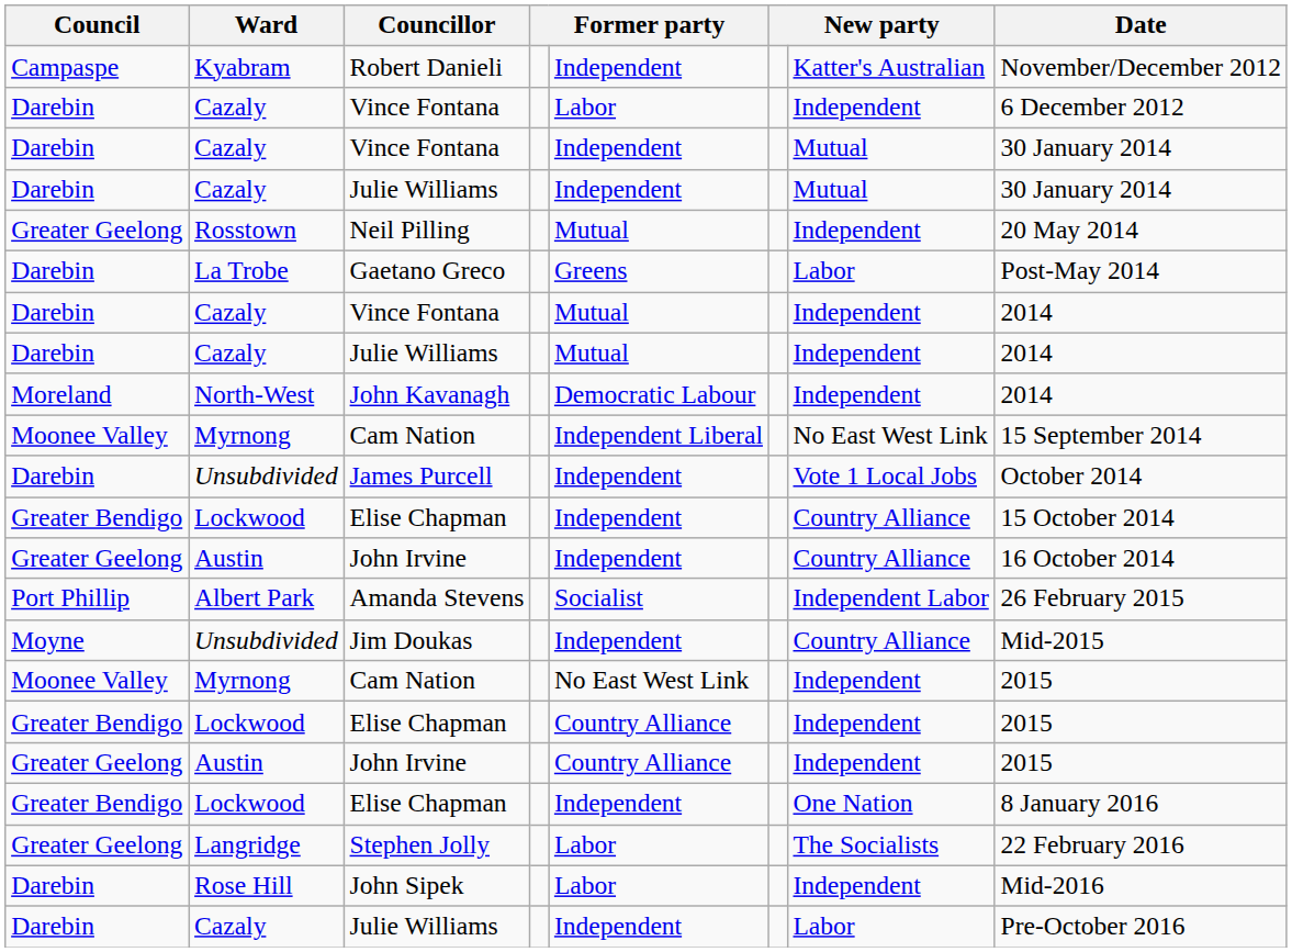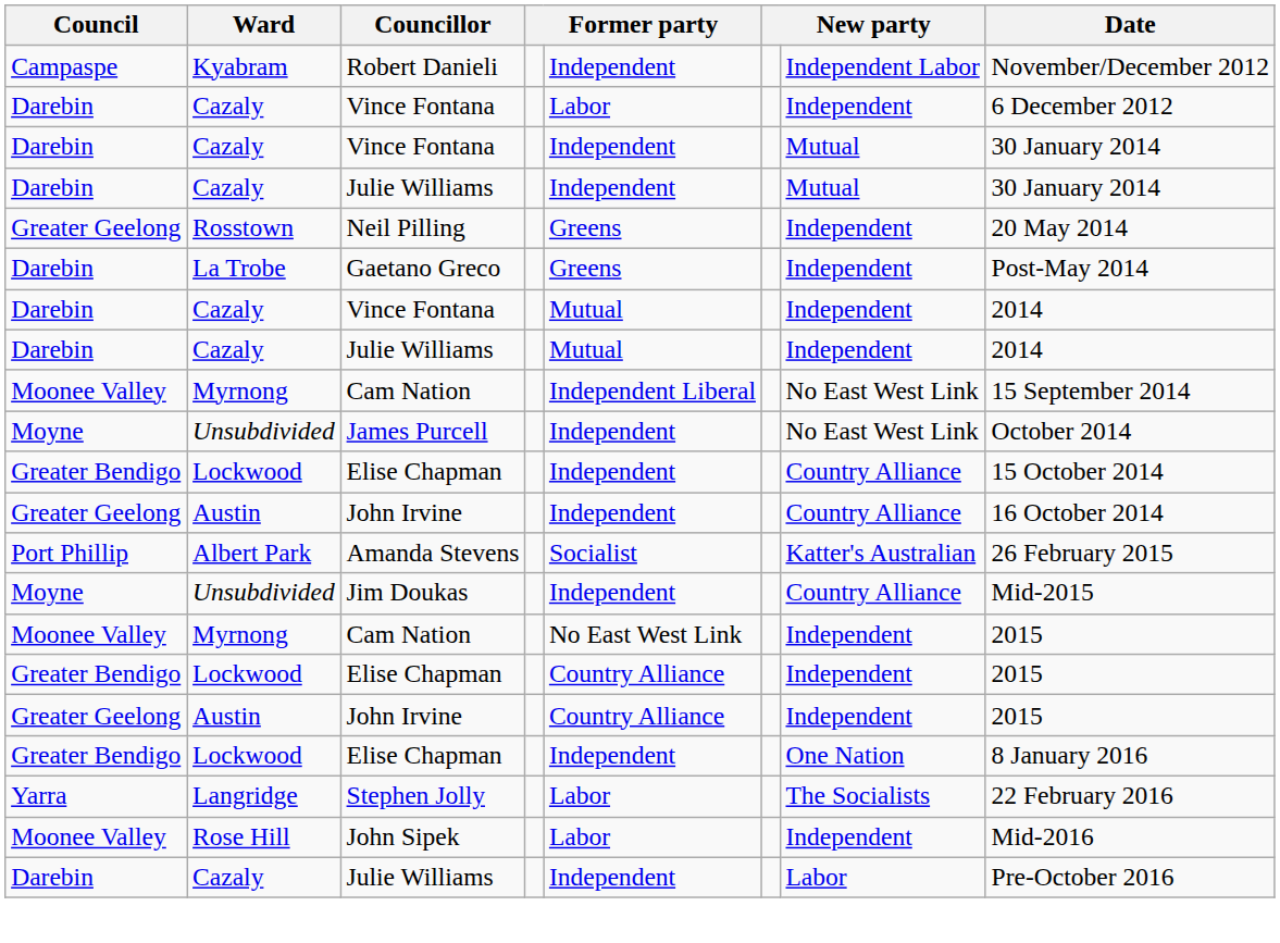Robert Danieli | column 7: Katter's Australian -> Independent Labor
Neil Pilling | column 5: Mutual -> Greens
Gaetano Greco | column 7: Labor -> Independent
- row: Moreland | North-West | John Kavanagh | Democratic Labour | Independent | 2014
James Purcell | Council: Darebin -> Moyne
James Purcell | column 7: Vote 1 Local Jobs -> No East West Link
Amanda Stevens | column 7: Independent Labor -> Katter's Australian
Stephen Jolly | Council: Greater Geelong -> Yarra
John Sipek | Council: Darebin -> Moonee Valley
